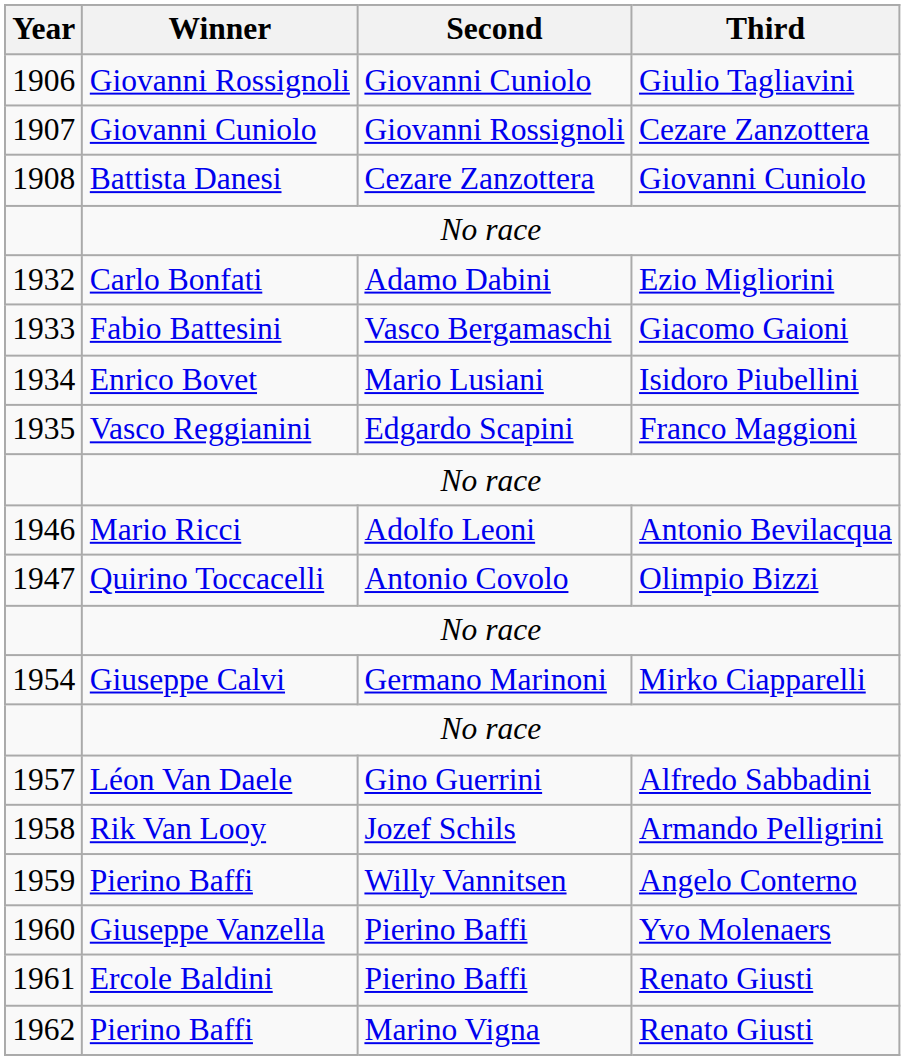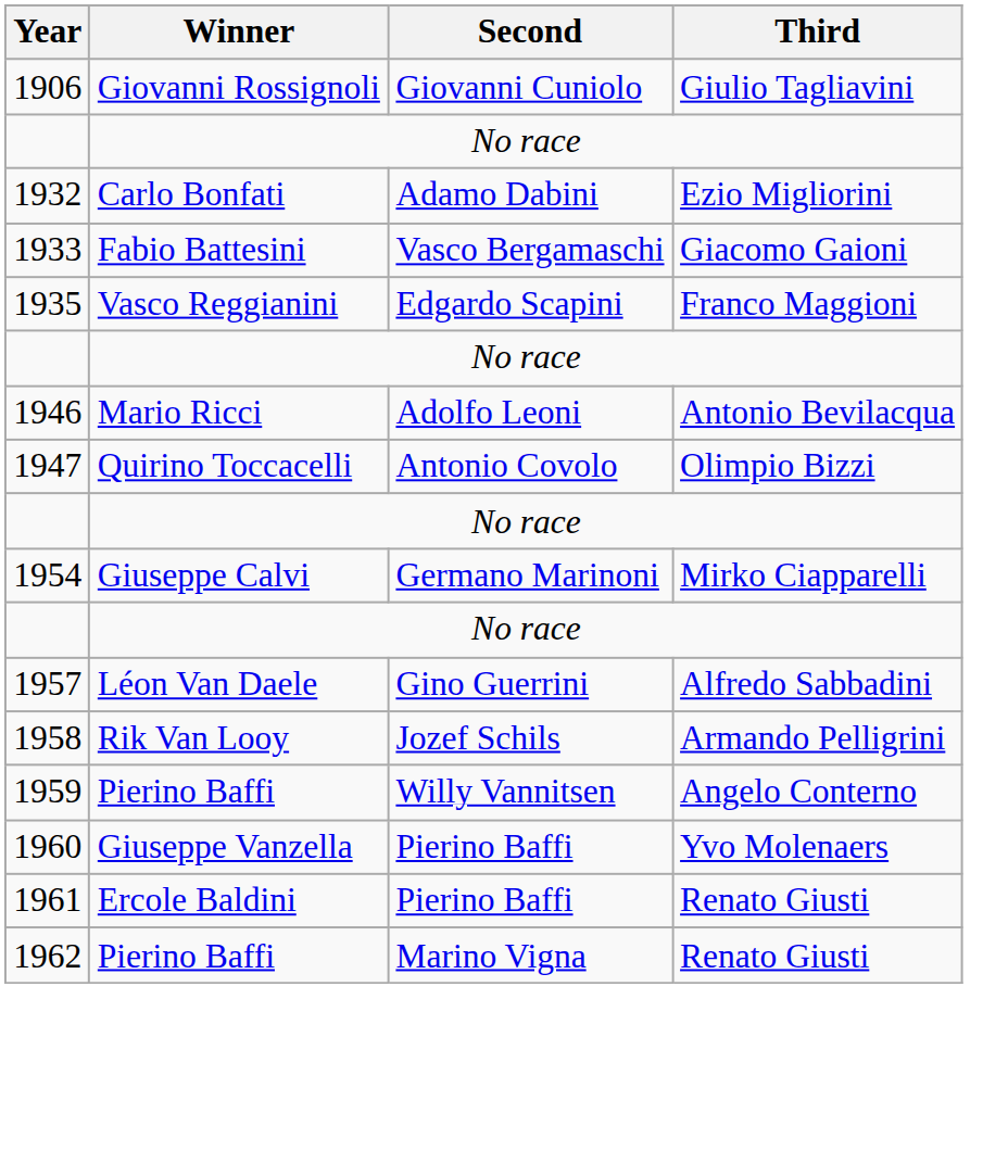- row: 1907 | Giovanni Cuniolo | Giovanni Rossignoli | Cezare Zanzottera
- row: 1908 | Battista Danesi | Cezare Zanzottera | Giovanni Cuniolo
- row: 1934 | Enrico Bovet | Mario Lusiani | Isidoro Piubellini
